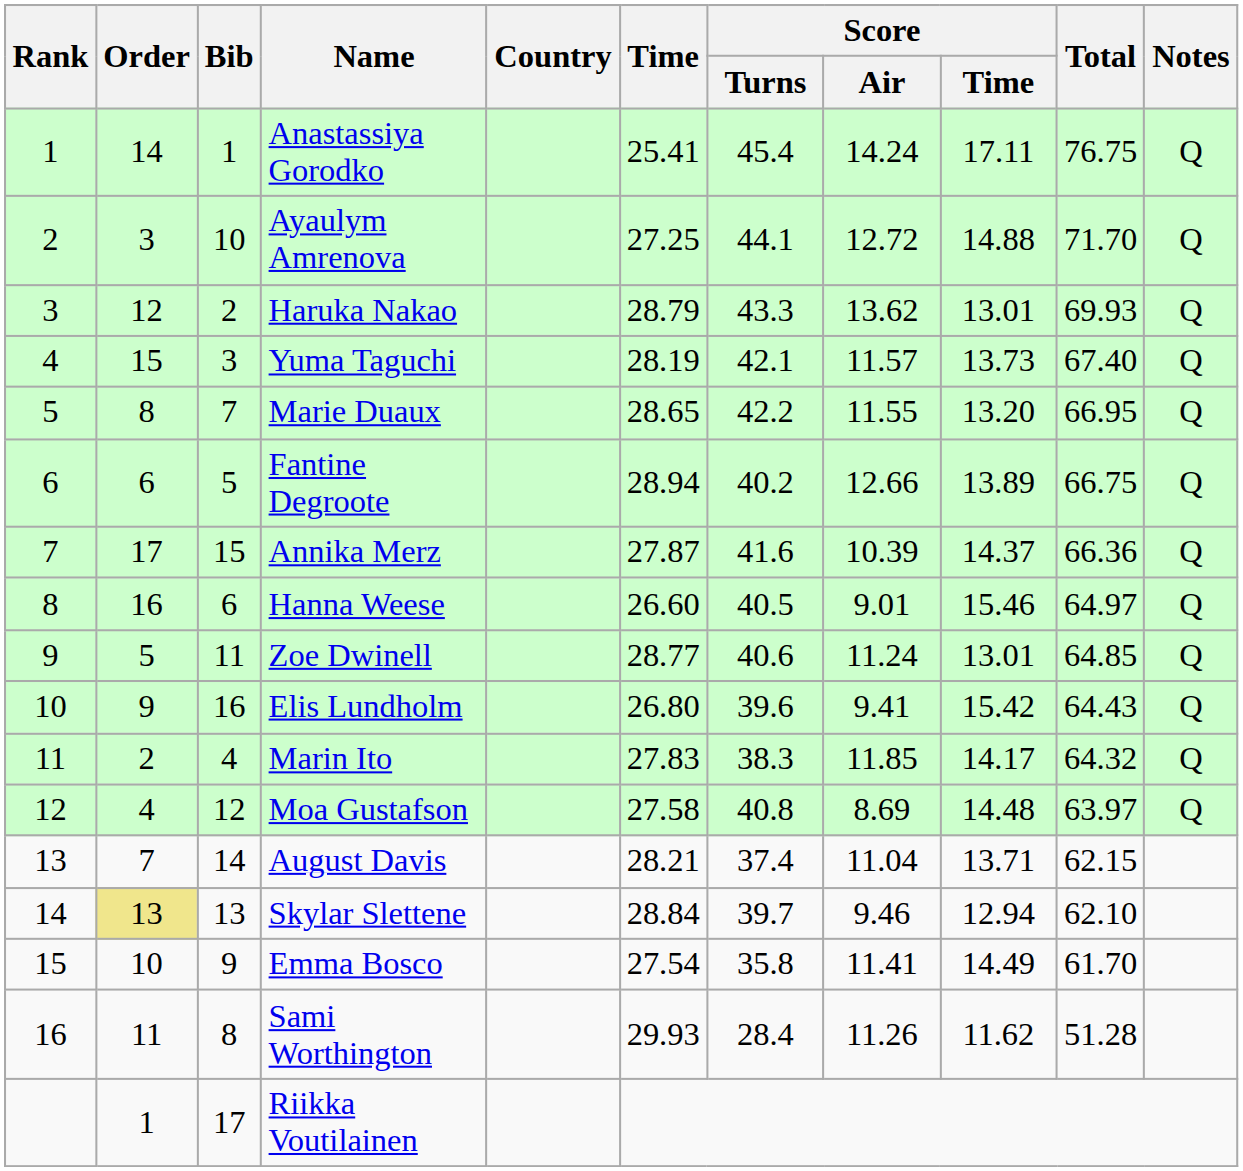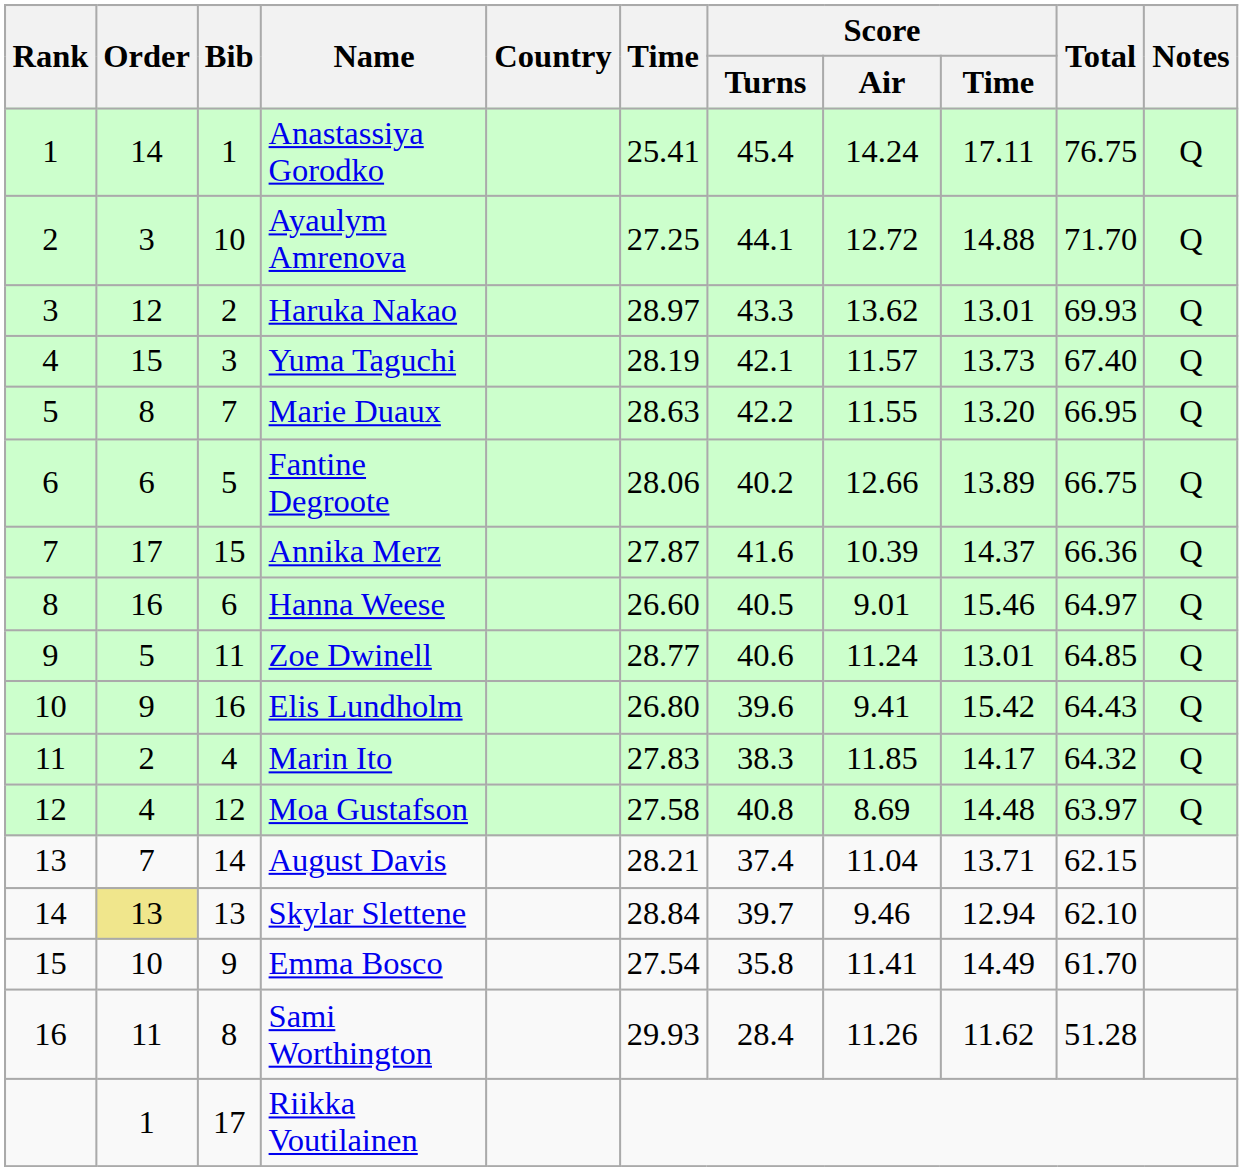Haruka Nakao | Time: 28.79 -> 28.97
Marie Duaux | Time: 28.65 -> 28.63
Fantine Degroote | Time: 28.94 -> 28.06
